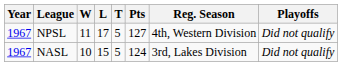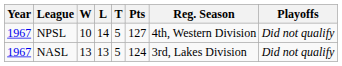NPSL | W: 11 -> 10
NPSL | L: 17 -> 14
NASL | W: 10 -> 13
NASL | L: 15 -> 13
